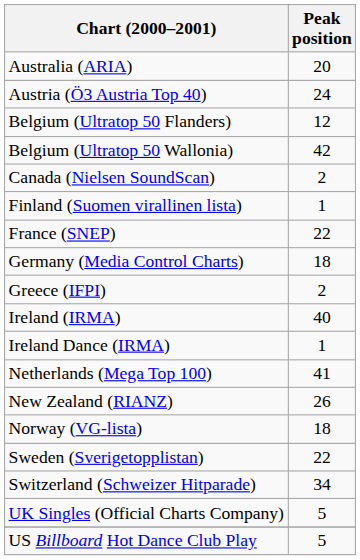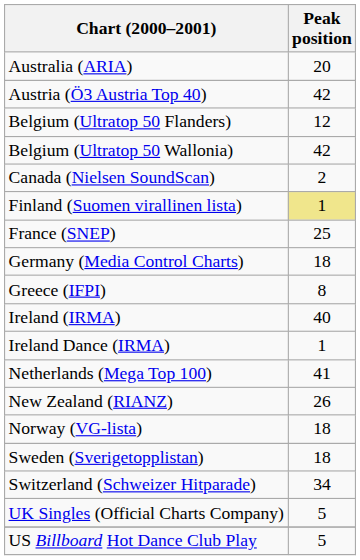Austria (Ö3 Austria Top 40) | Peak position: 24 -> 42
Finland (Suomen virallinen lista) | Peak position: no background -> khaki background
France (SNEP) | Peak position: 22 -> 25
Greece (IFPI) | Peak position: 2 -> 8
Sweden (Sverigetopplistan) | Peak position: 22 -> 18
